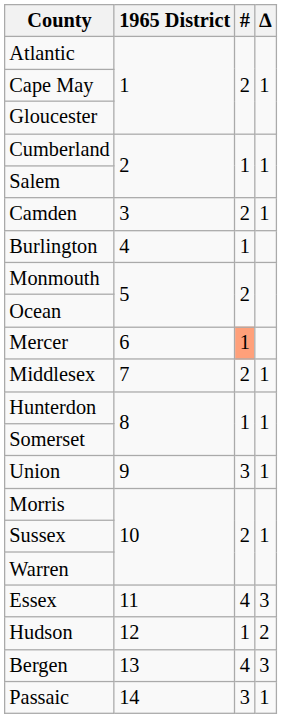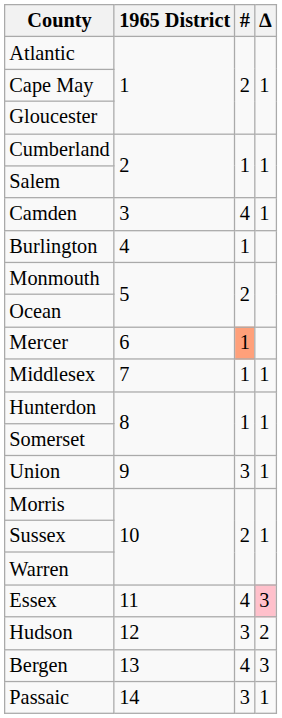Camden | #: 2 -> 4
Middlesex | #: 2 -> 1
Essex | ∆: no background -> pink background
Hudson | #: 1 -> 3
